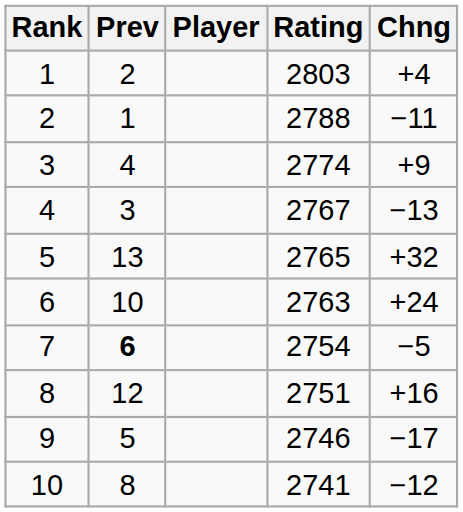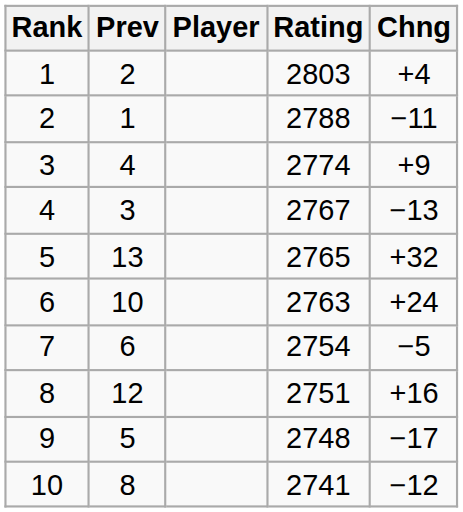7 | Prev: bold -> normal
9 | Rating: 2746 -> 2748
